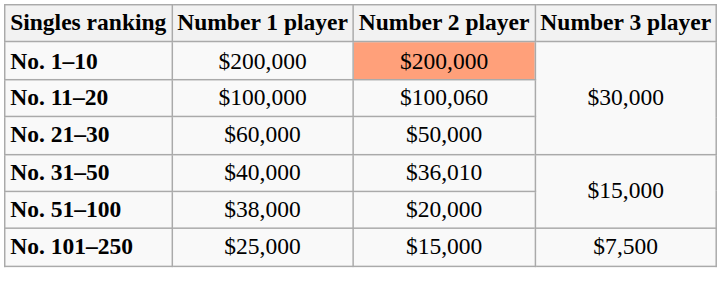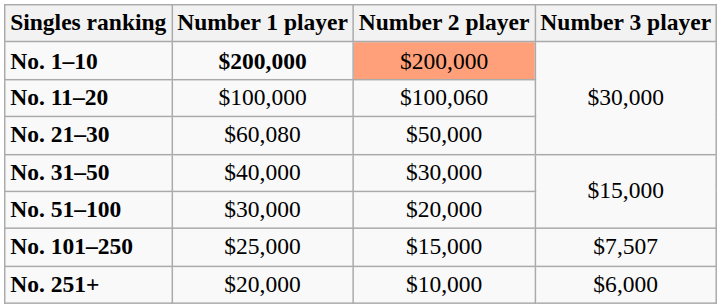No. 1–10 | Number 1 player: normal -> bold
No. 21–30 | Number 1 player: $60,000 -> $60,080
No. 31–50 | Number 2 player: $36,010 -> $30,000
No. 51–100 | Number 1 player: $38,000 -> $30,000
No. 101–250 | Number 3 player: $7,500 -> $7,507
+ row: No. 251+ | $20,000 | $10,000 | $6,000
